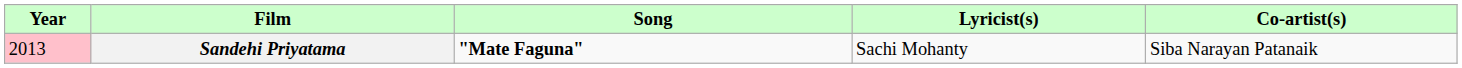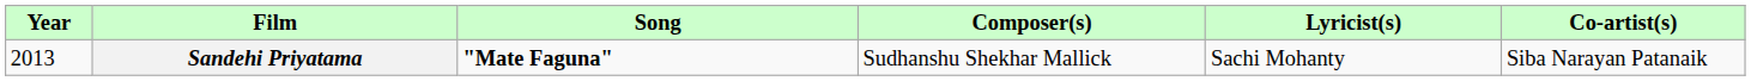+ column: Composer(s) | Sudhanshu Shekhar Mallick
Sandehi Priyatama | Year: pink background -> no background
